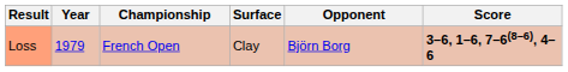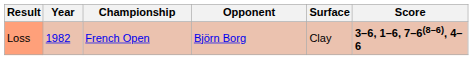columns swapped: Surface <-> Opponent
Loss | Year: 1979 -> 1982
